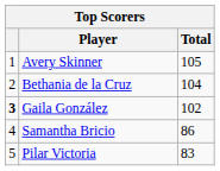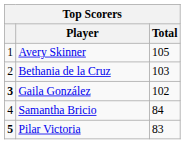Bethania de la Cruz | Total: 104 -> 103
Samantha Bricio | Total: 86 -> 84
Pilar Victoria | column 1: normal -> bold
